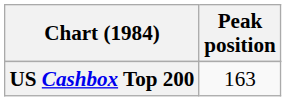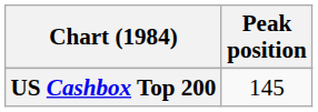US Cashbox Top 200 | Peak position: 163 -> 145
